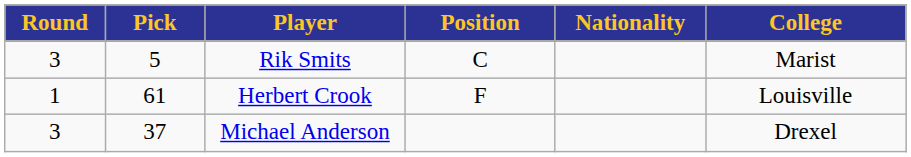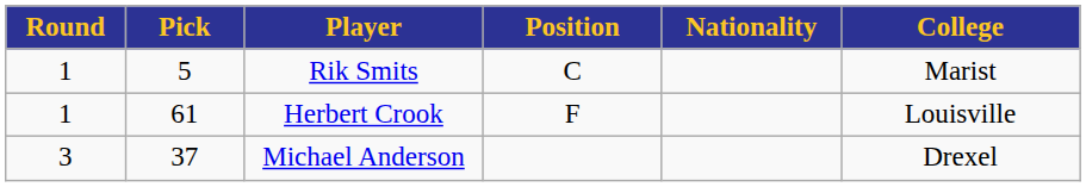Rik Smits | Round: 3 -> 1
